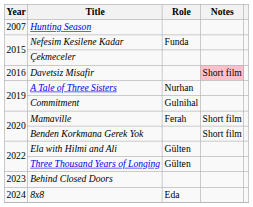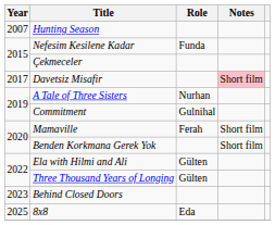Davetsiz Misafir | Year: 2016 -> 2017
8x8 | Year: 2024 -> 2025
